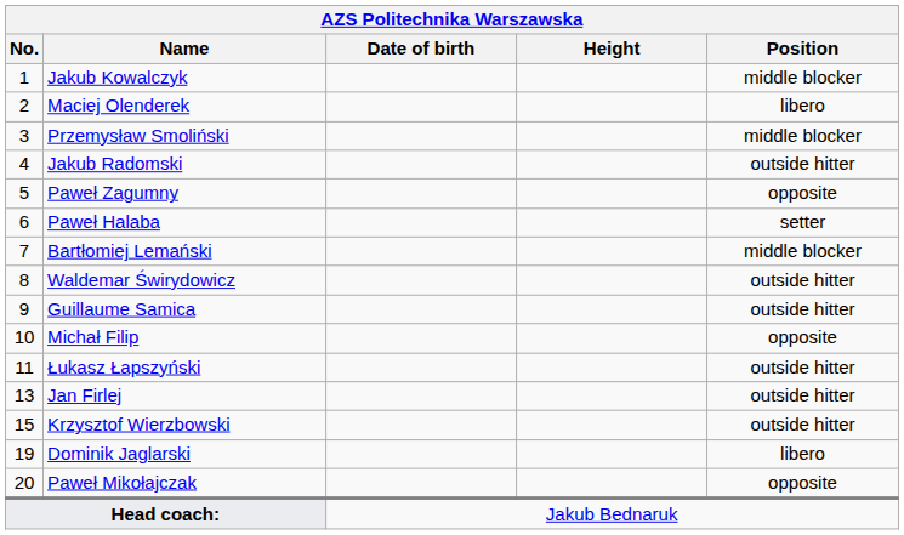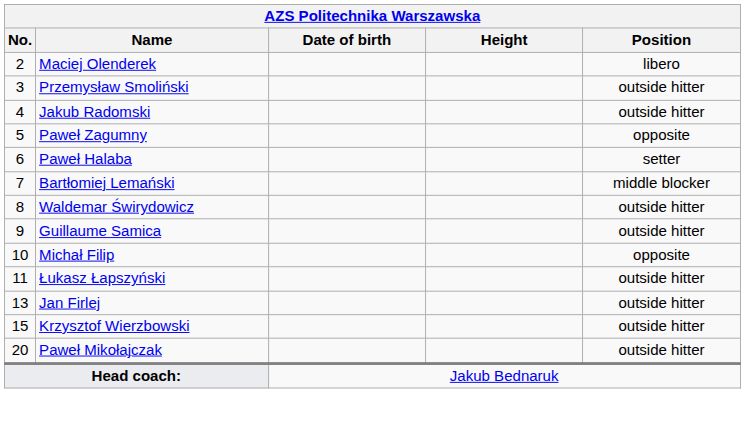- row: 1 | Jakub Kowalczyk | middle blocker
Przemysław Smoliński | Position: middle blocker -> outside hitter
- row: 19 | Dominik Jaglarski | libero
Paweł Mikołajczak | Position: opposite -> outside hitter
